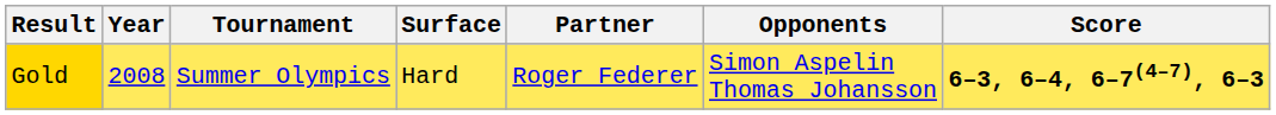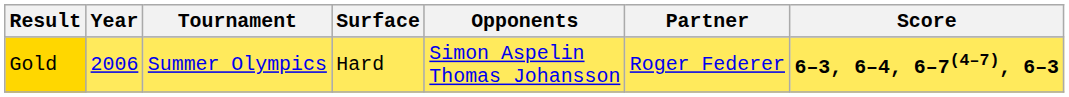columns swapped: Partner <-> Opponents
Gold | Year: 2008 -> 2006
